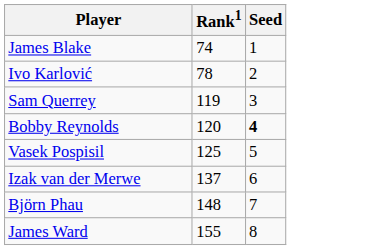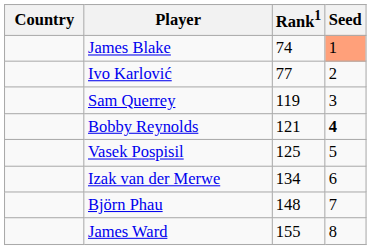+ column: Country
James Blake | Seed: no background -> lightsalmon background
Ivo Karlović | Rank1: 78 -> 77
Bobby Reynolds | Rank1: 120 -> 121
Izak van der Merwe | Rank1: 137 -> 134
